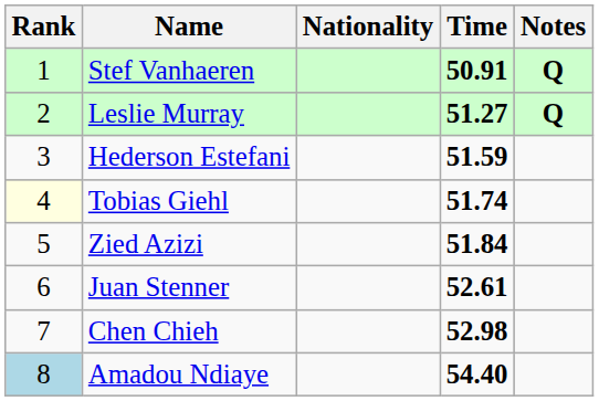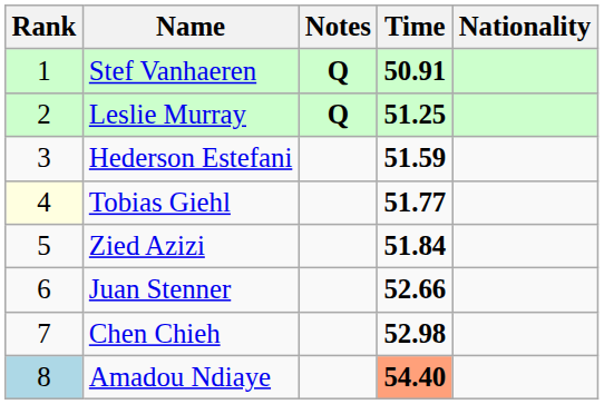columns swapped: Nationality <-> Notes
Leslie Murray | Time: 51.27 -> 51.25
Tobias Giehl | Time: 51.74 -> 51.77
Juan Stenner | Time: 52.61 -> 52.66
Amadou Ndiaye | Time: no background -> lightsalmon background
